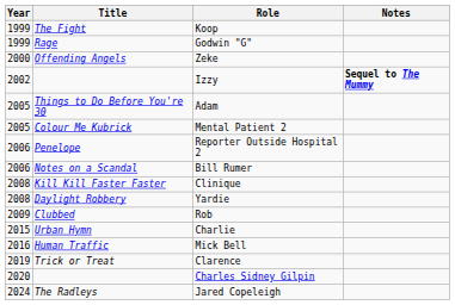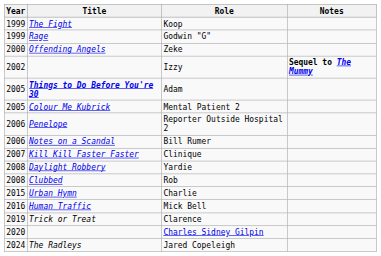Adam | Title: normal -> bold
Clinique | Year: 2008 -> 2007
Rob | Year: 2009 -> 2008
